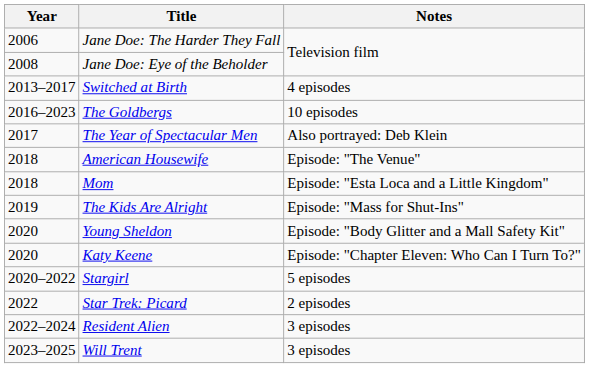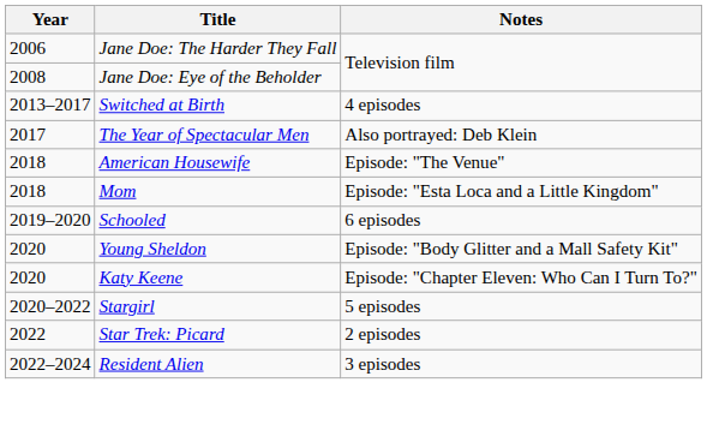- row: 2016–2023 | The Goldbergs | 10 episodes
+ row: 2019–2020 | Schooled | 6 episodes
- row: 2019 | The Kids Are Alright | Episode: "Mass for Shut-Ins"
- row: 2023–2025 | Will Trent | 3 episodes
